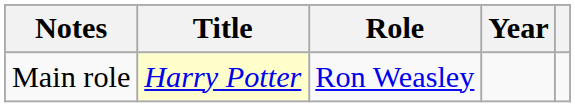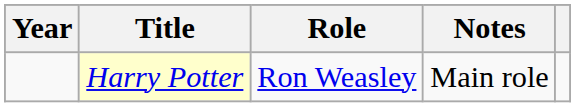columns swapped: Year <-> Notes
